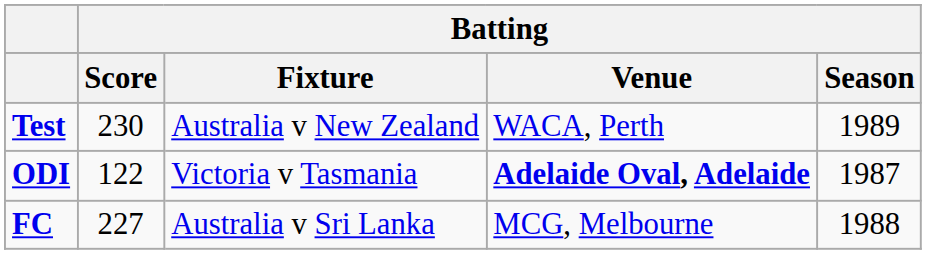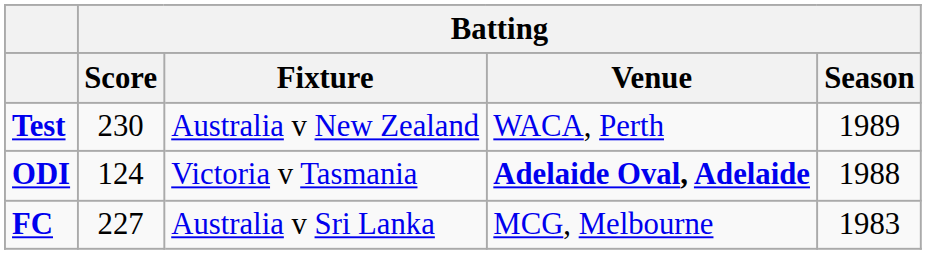ODI | Batting / Score: 122 -> 124
ODI | Batting / Season: 1987 -> 1988
FC | Batting / Season: 1988 -> 1983
